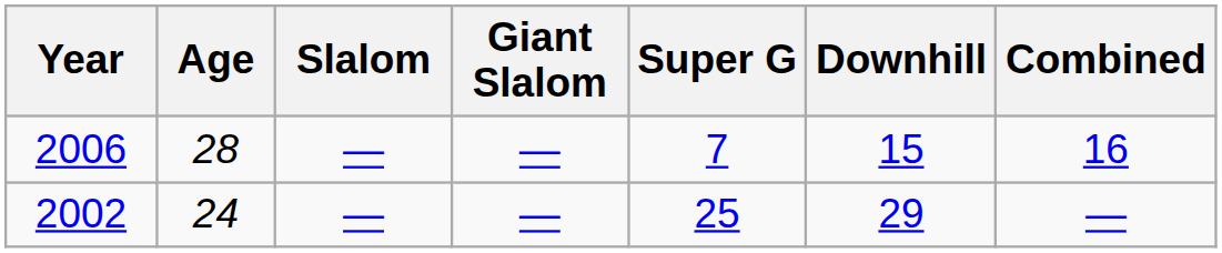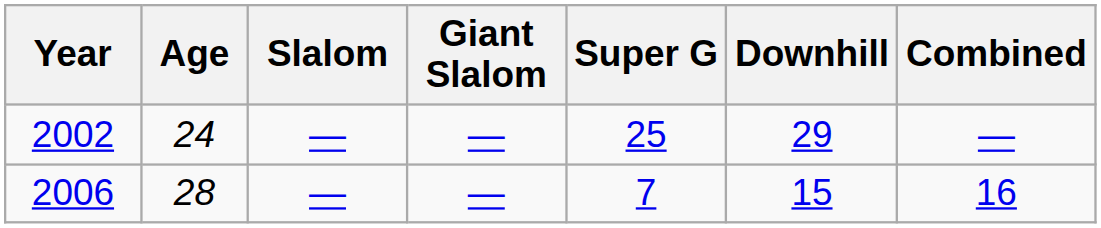rows swapped: 2002 <-> 2006
